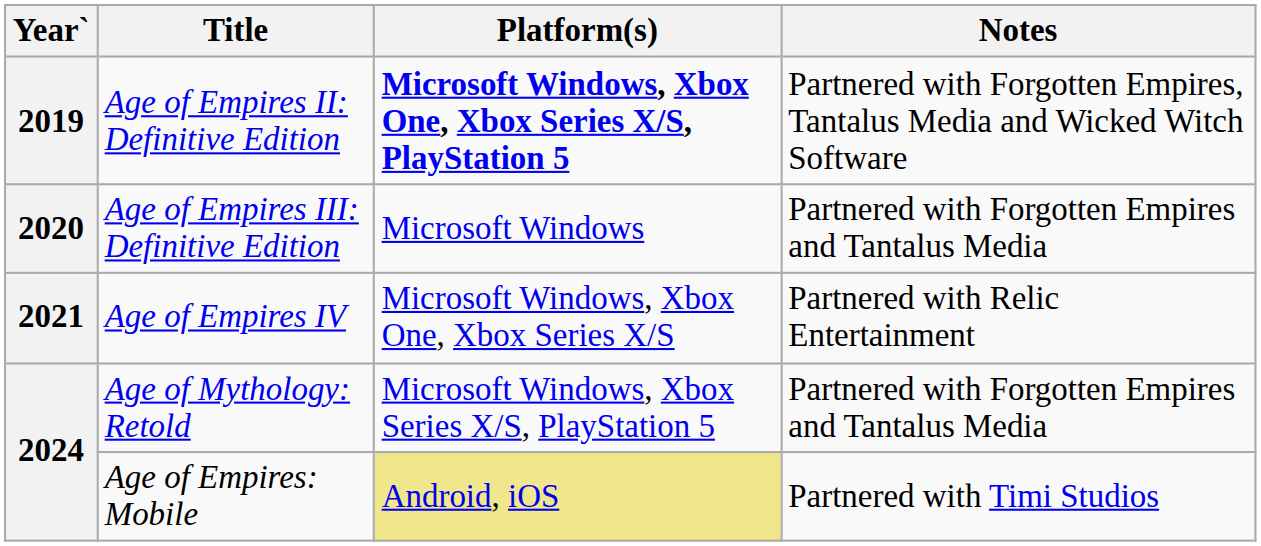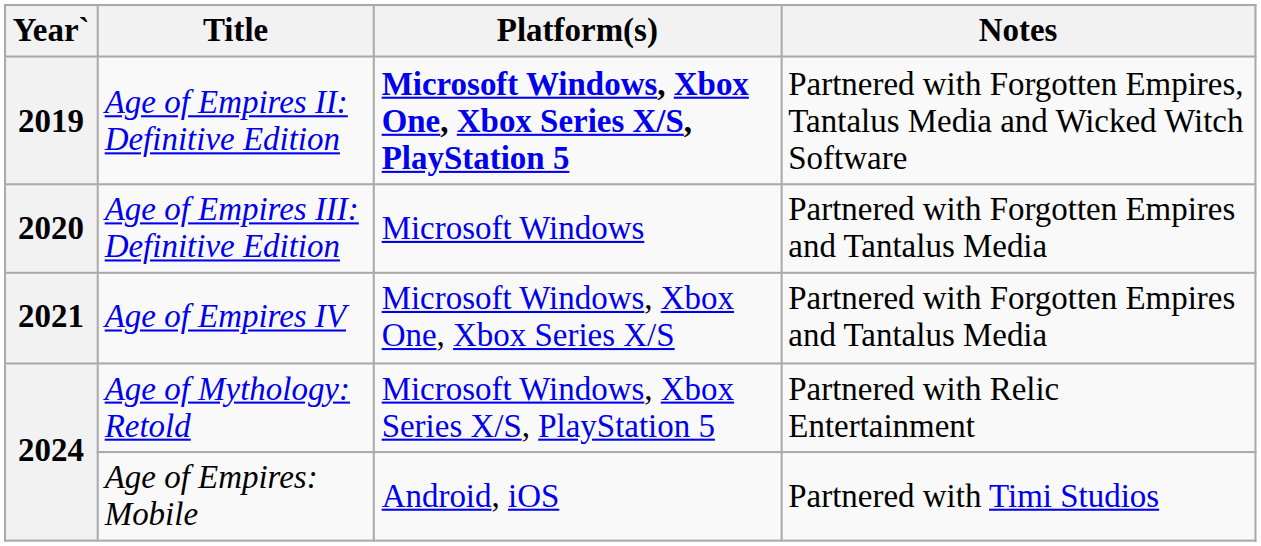Age of Empires IV | Notes: Partnered with Relic Entertainment -> Partnered with Forgotten Empires and Tantalus Media
Age of Mythology: Retold | Notes: Partnered with Forgotten Empires and Tantalus Media -> Partnered with Relic Entertainment
Age of Empires: Mobile | Platform(s): khaki background -> no background
